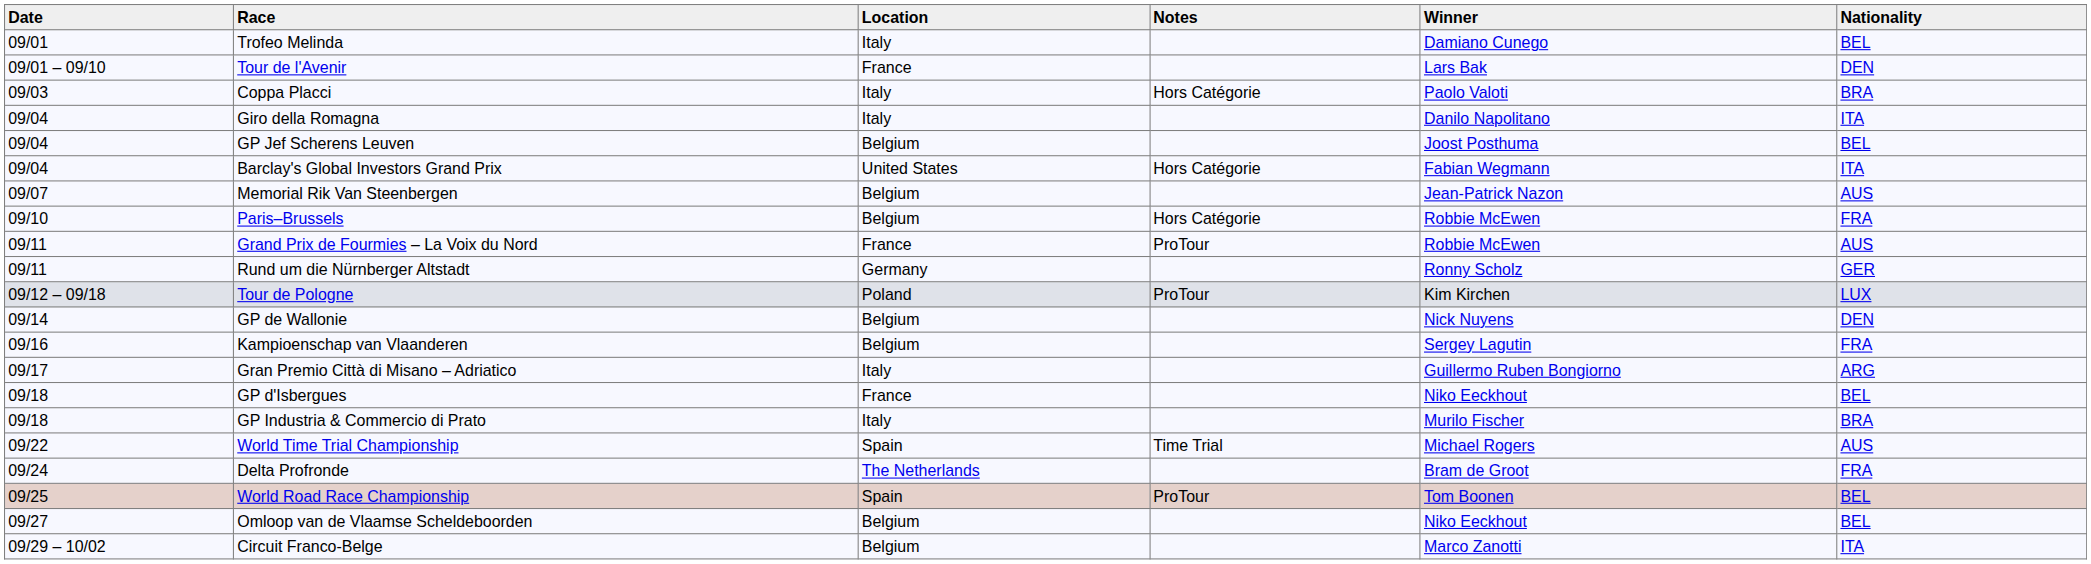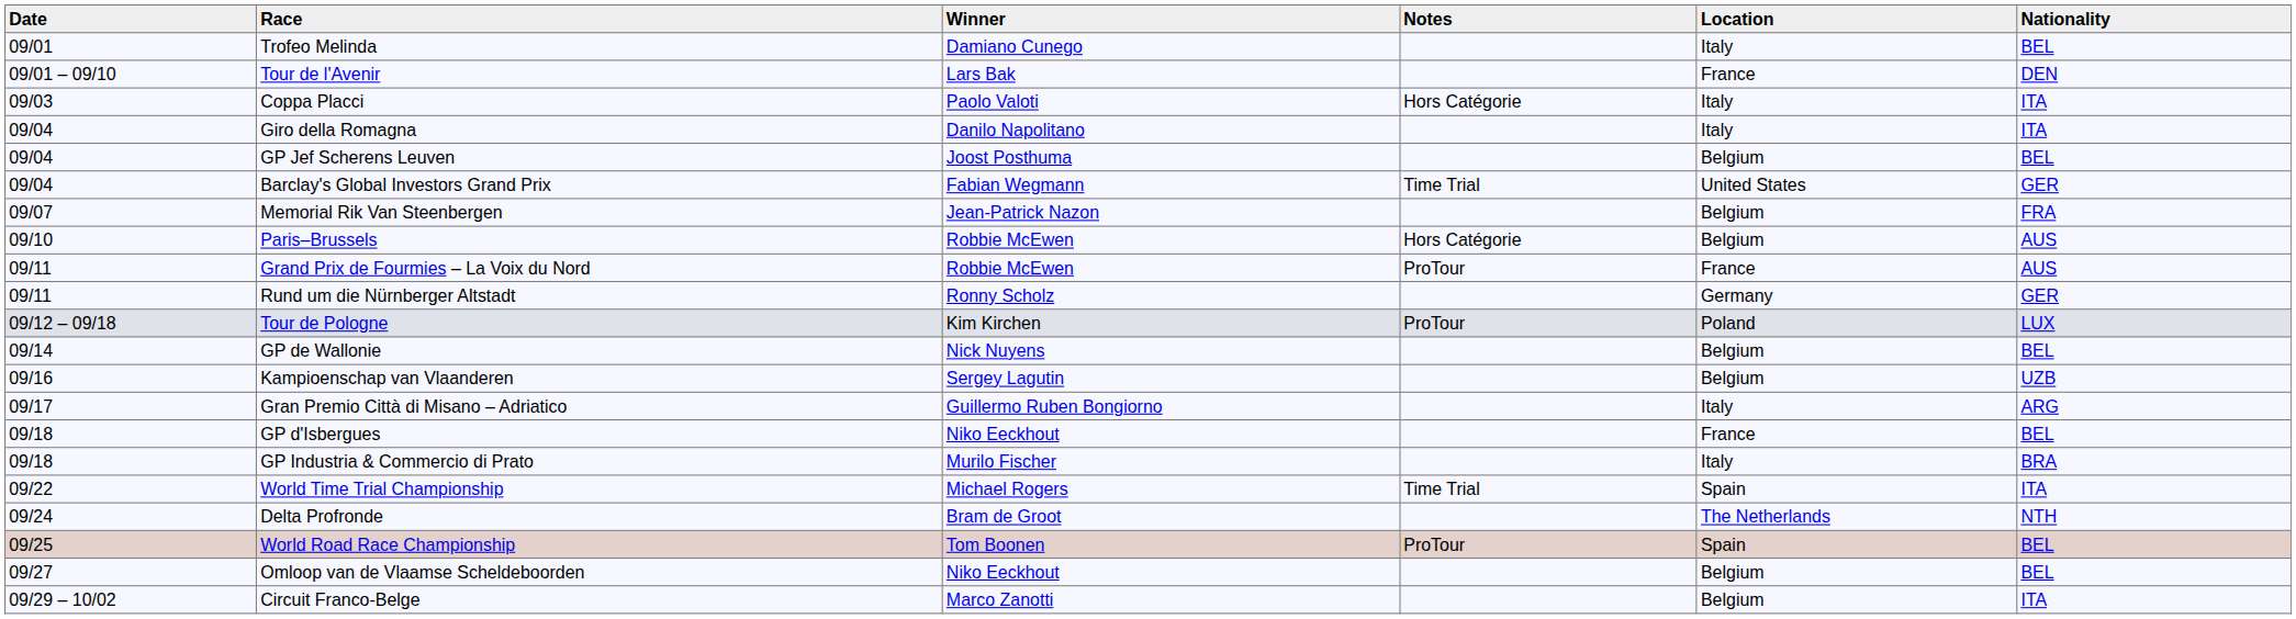columns swapped: Location <-> Winner
Coppa Placci | Nationality: BRA -> ITA
Barclay's Global Investors Grand Prix | Notes: Hors Catégorie -> Time Trial
Barclay's Global Investors Grand Prix | Nationality: ITA -> GER
Memorial Rik Van Steenbergen | Nationality: AUS -> FRA
Paris–Brussels | Nationality: FRA -> AUS
GP de Wallonie | Nationality: DEN -> BEL
Kampioenschap van Vlaanderen | Nationality: FRA -> UZB
World Time Trial Championship | Nationality: AUS -> ITA
Delta Profronde | Nationality: FRA -> NTH
